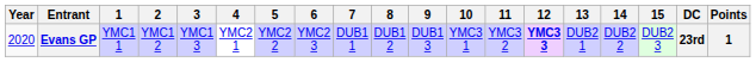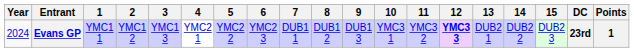Evans GP | Year: 2020 -> 2024
